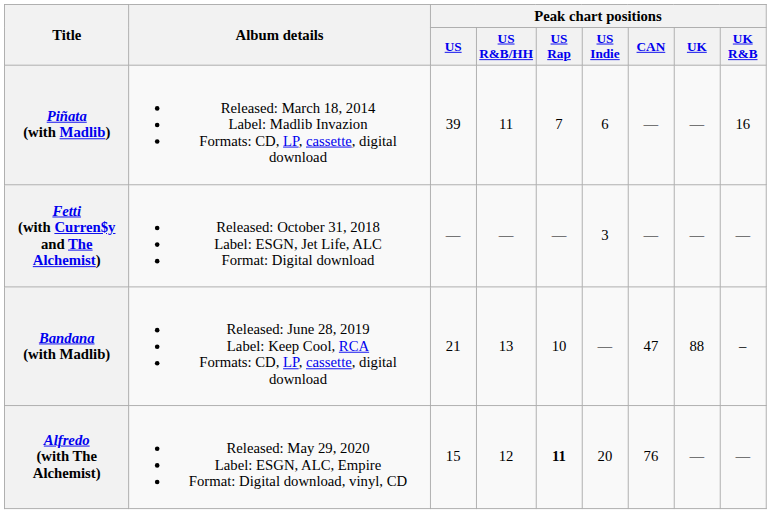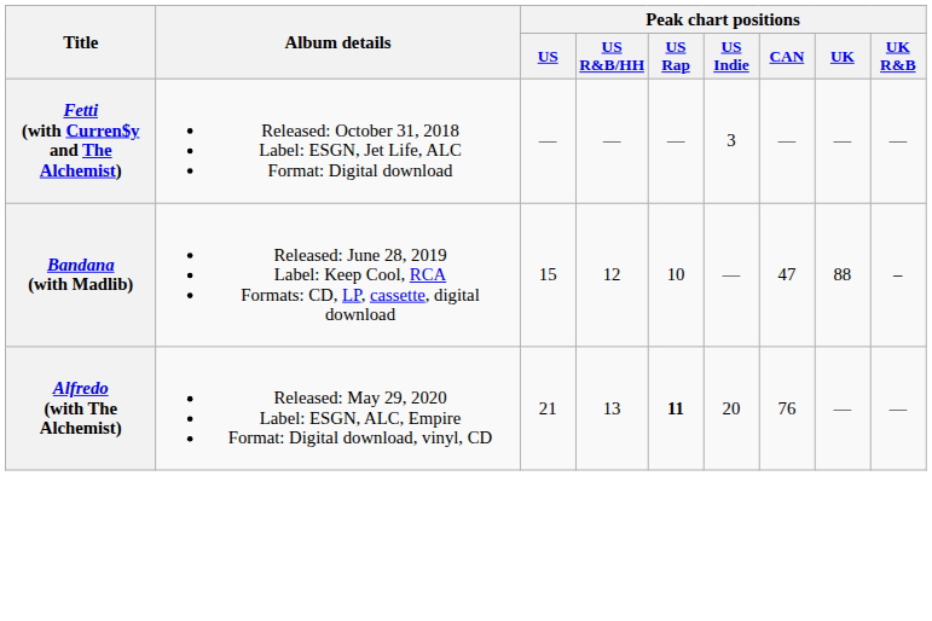- row: Piñata (with Madlib) | Released: March 18, 2014 Label: Madlib Invazion Formats: CD, LP, cassette, digital download | 39 | 11 | 7 | 6 | — | — | 16
Bandana (with Madlib) | Peak chart positions / US: 21 -> 15
Bandana (with Madlib) | Peak chart positions / US R&B/HH: 13 -> 12
Alfredo (with The Alchemist) | Peak chart positions / US: 15 -> 21
Alfredo (with The Alchemist) | Peak chart positions / US R&B/HH: 12 -> 13
